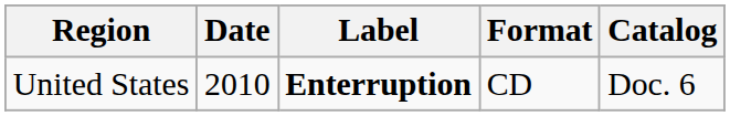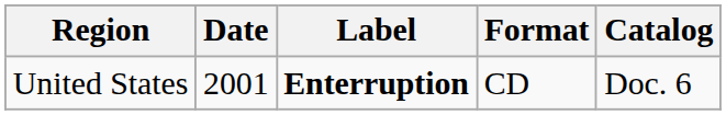United States | Date: 2010 -> 2001
